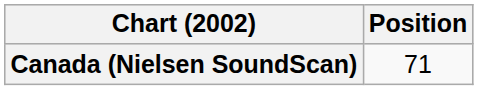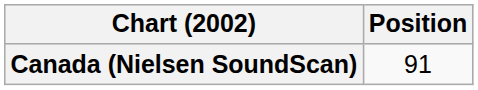Canada (Nielsen SoundScan) | Position: 71 -> 91
